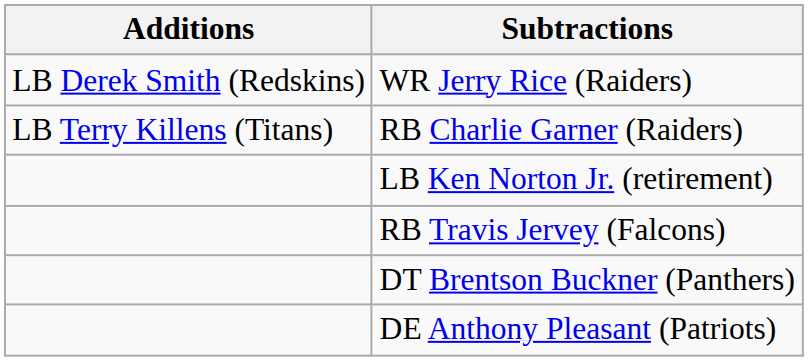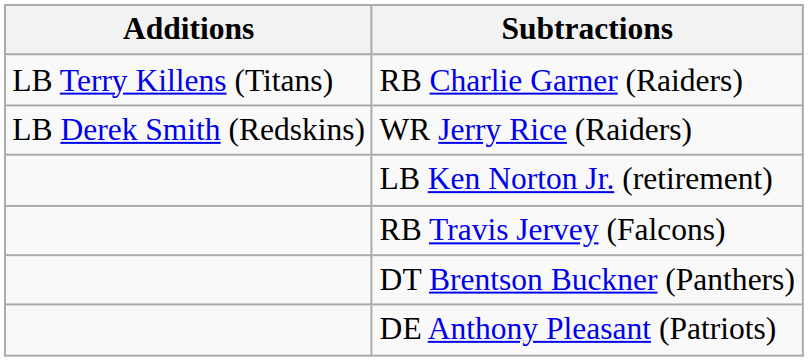rows swapped: WR Jerry Rice (Raiders) <-> RB Charlie Garner (Raiders)
